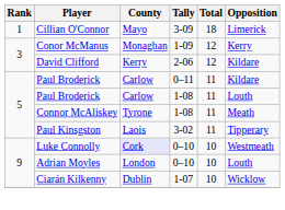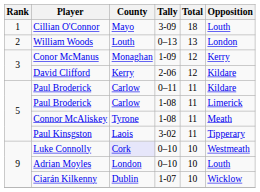Cillian O'Connor | Opposition: Limerick -> Louth
+ row: 2 | William Woods | Louth | 0–13 | 13 | London
Paul Broderick / 1-08 | Opposition: Louth -> Limerick
